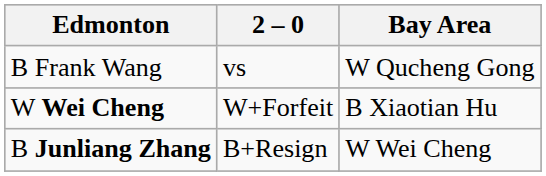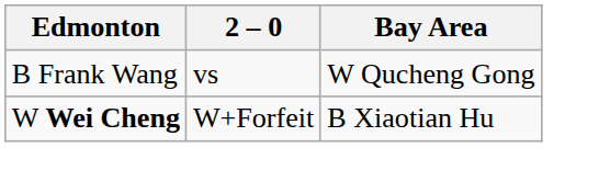- row: B Junliang Zhang | B+Resign | W Wei Cheng
